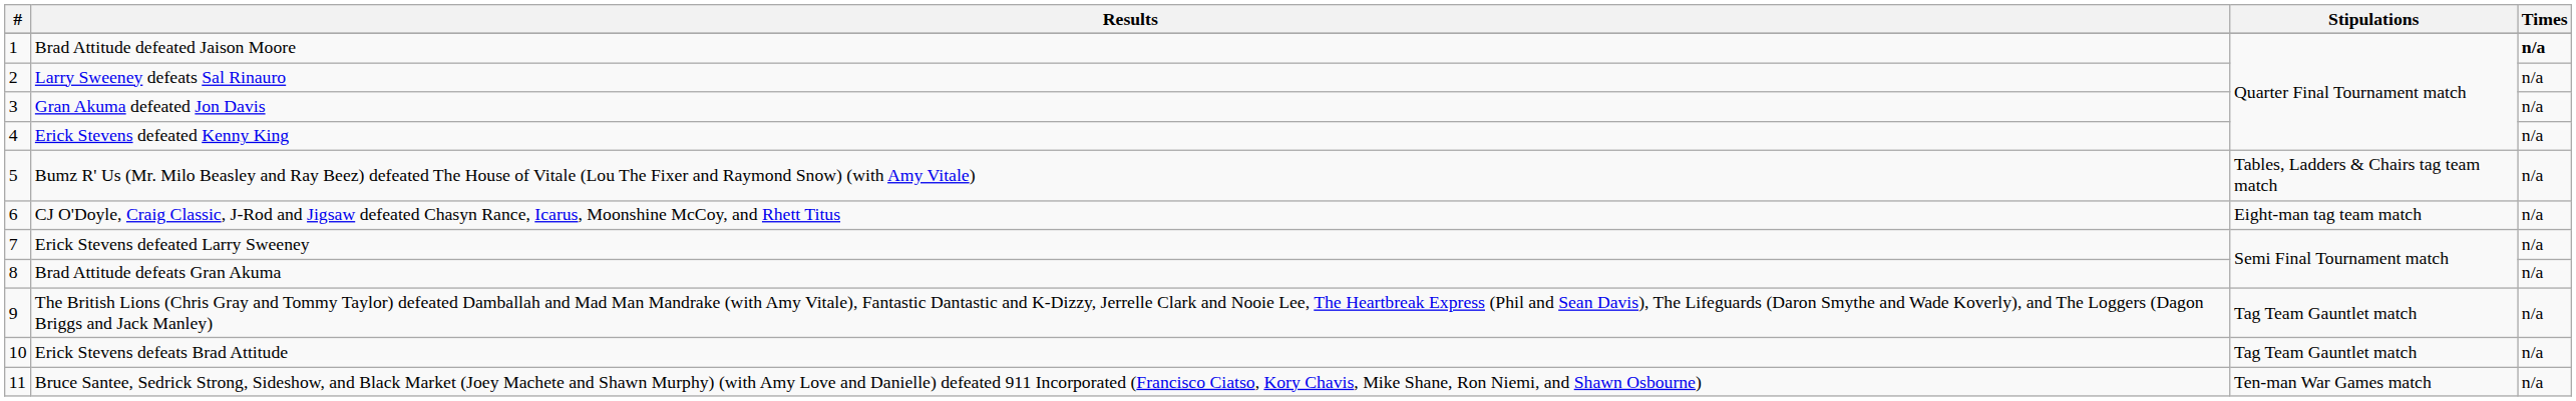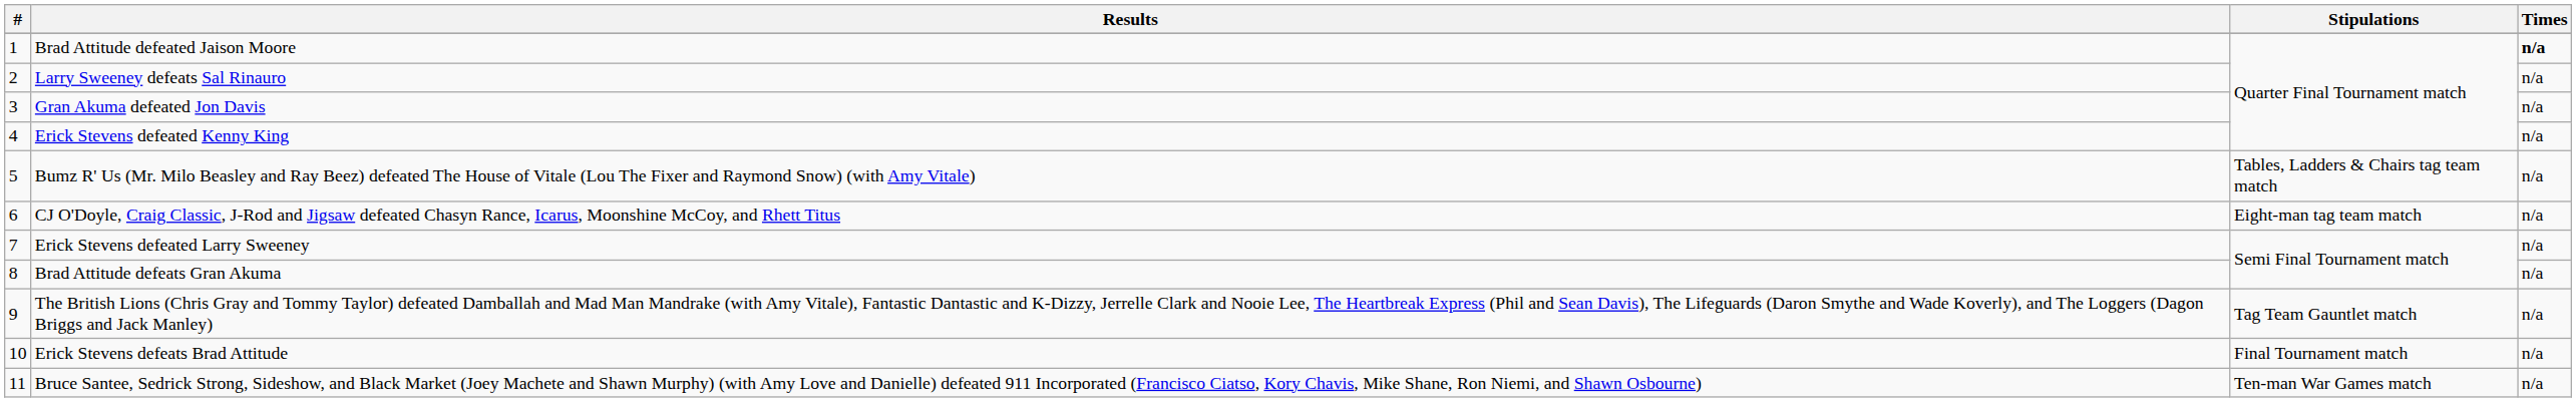Erick Stevens defeats Brad Attitude | Stipulations: Tag Team Gauntlet match -> Final Tournament match
